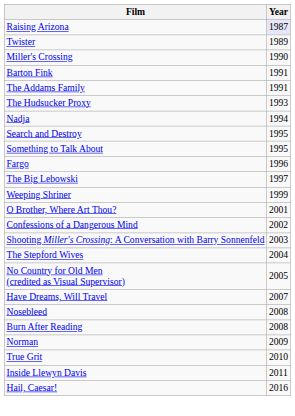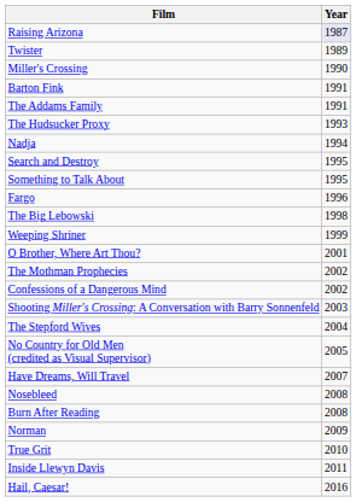The Big Lebowski | Year: 1997 -> 1998
+ row: The Mothman Prophecies | 2002
